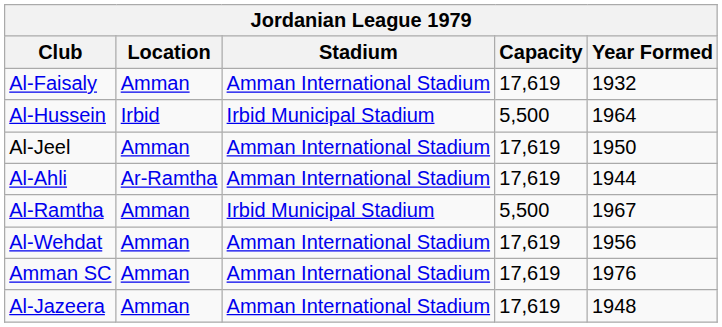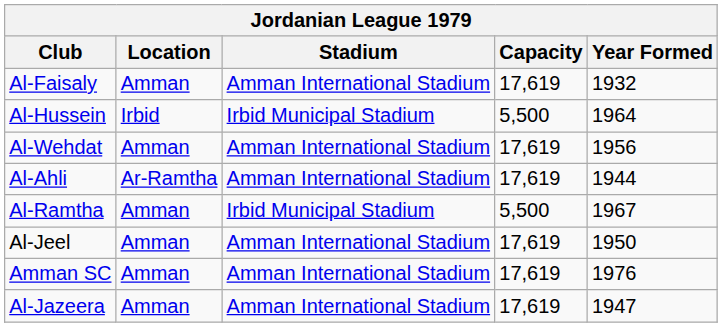rows swapped: Al-Jeel <-> Al-Wehdat
Al-Jazeera | Year Formed: 1948 -> 1947
